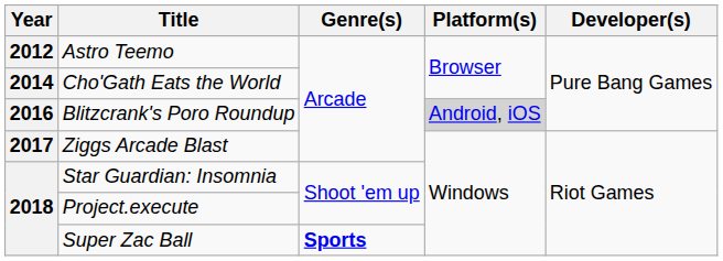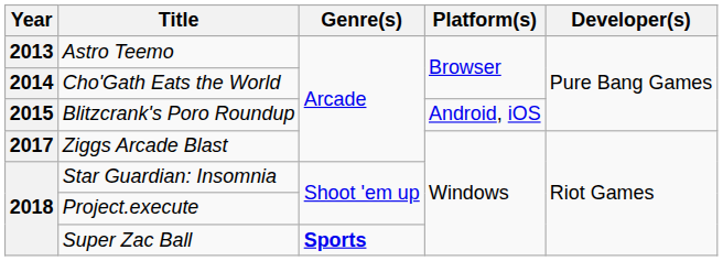Astro Teemo | Year: 2012 -> 2013
Blitzcrank's Poro Roundup | Year: 2016 -> 2015
Blitzcrank's Poro Roundup | Platform(s): lightgrey background -> no background
